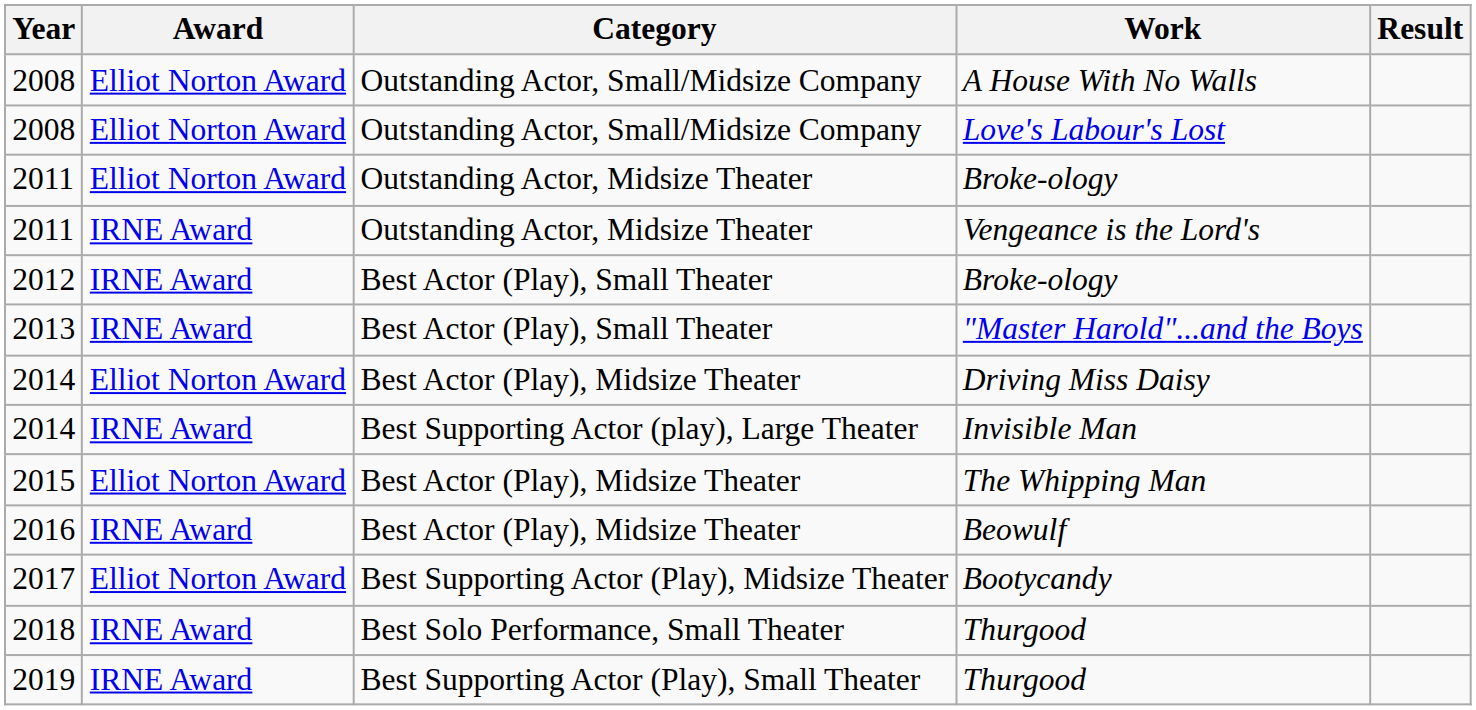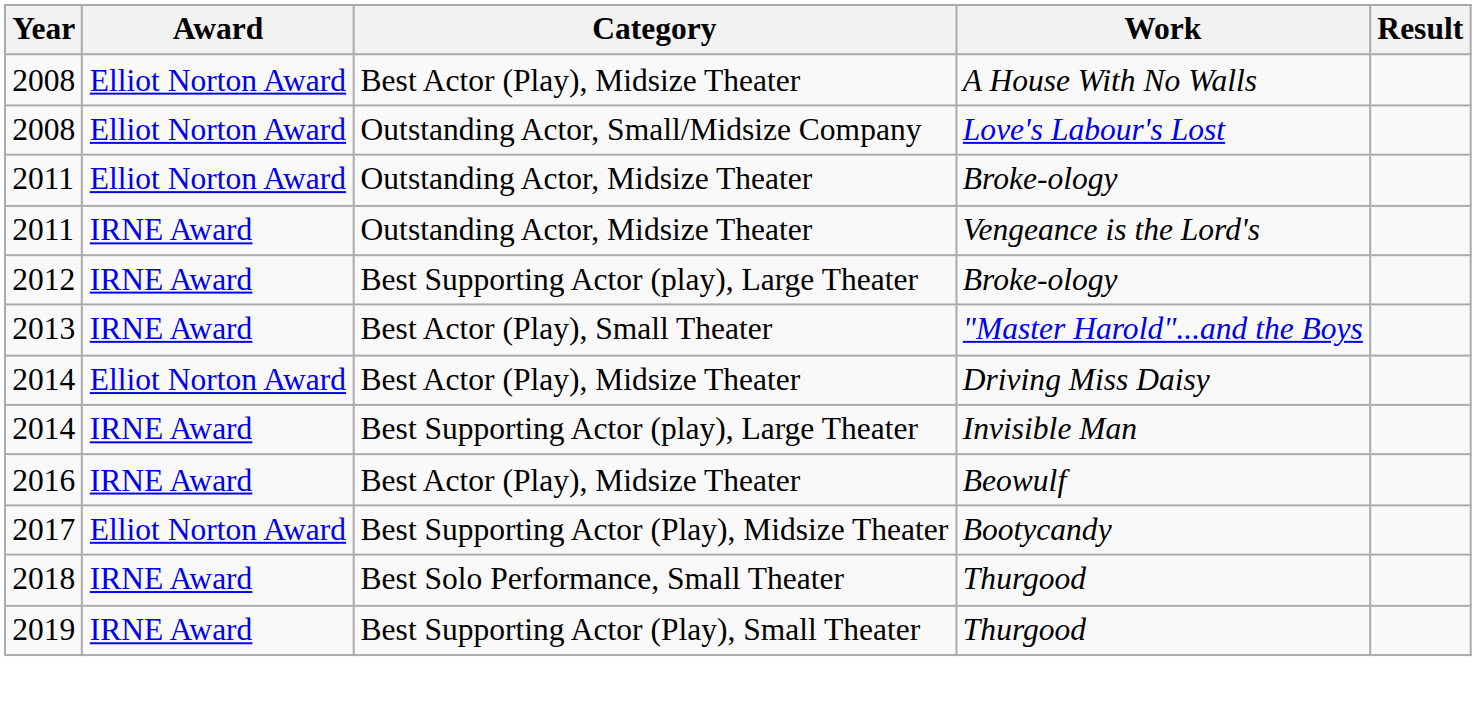A House With No Walls | Category: Outstanding Actor, Small/Midsize Company -> Best Actor (Play), Midsize Theater
2012 / Broke-ology | Category: Best Actor (Play), Small Theater -> Best Supporting Actor (play), Large Theater
- row: 2015 | Elliot Norton Award | Best Actor (Play), Midsize Theater | The Whipping Man
